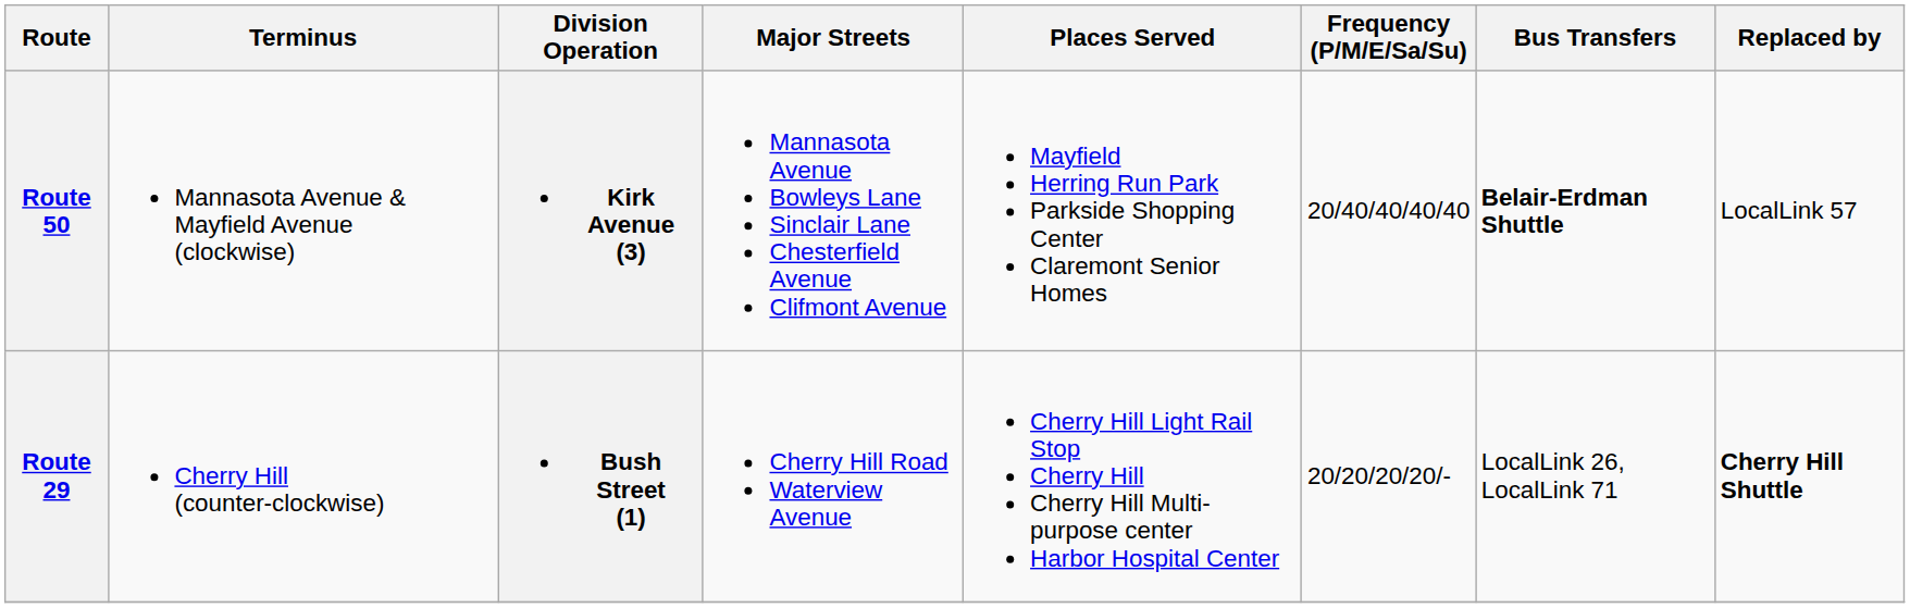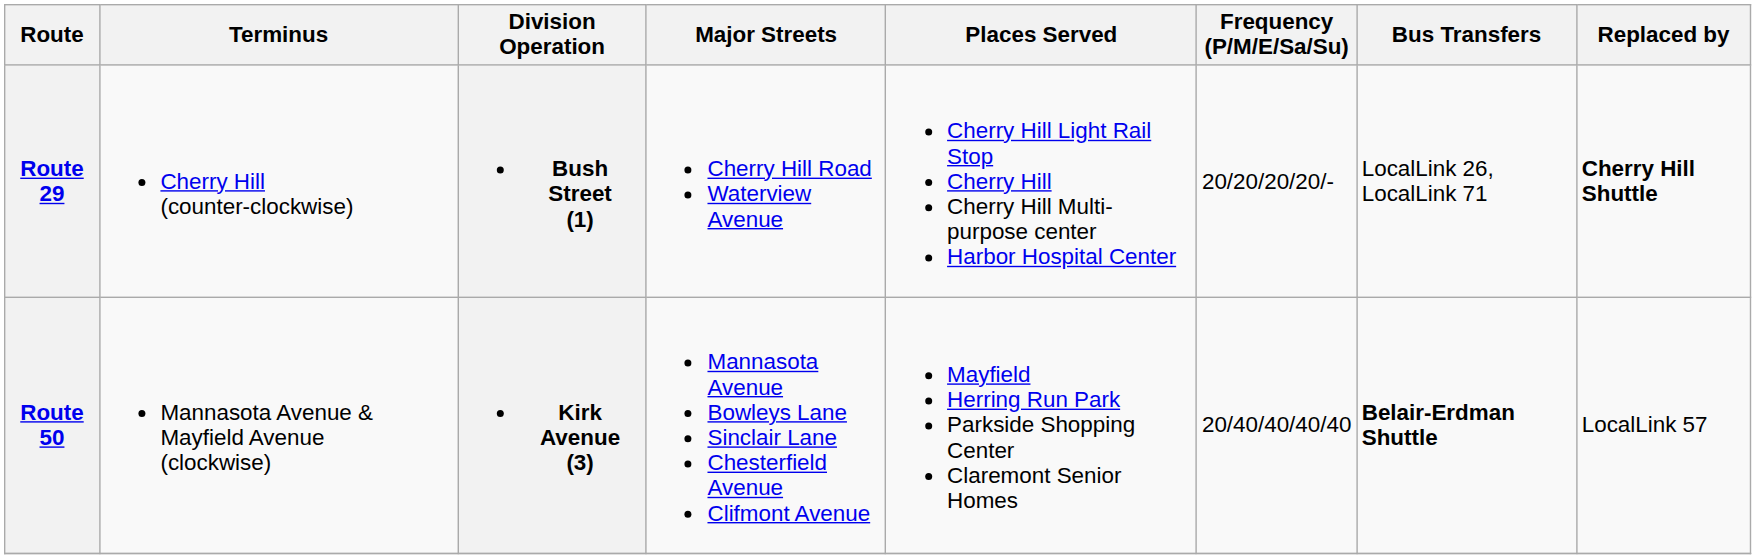rows swapped: Route 29 <-> Route 50
